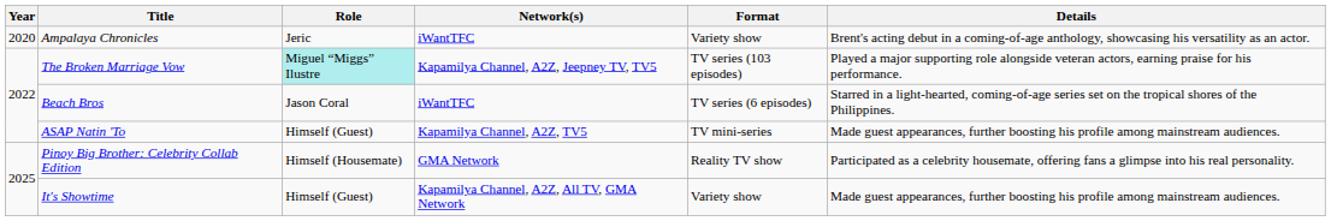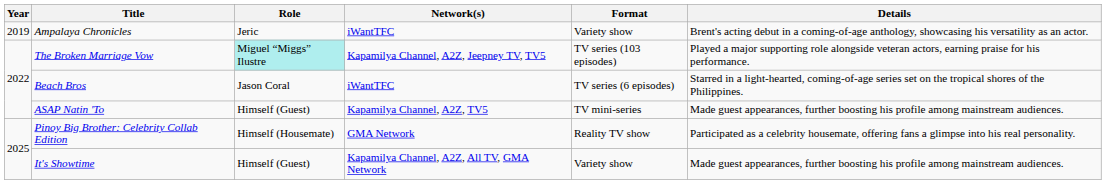Ampalaya Chronicles | Year: 2020 -> 2019
